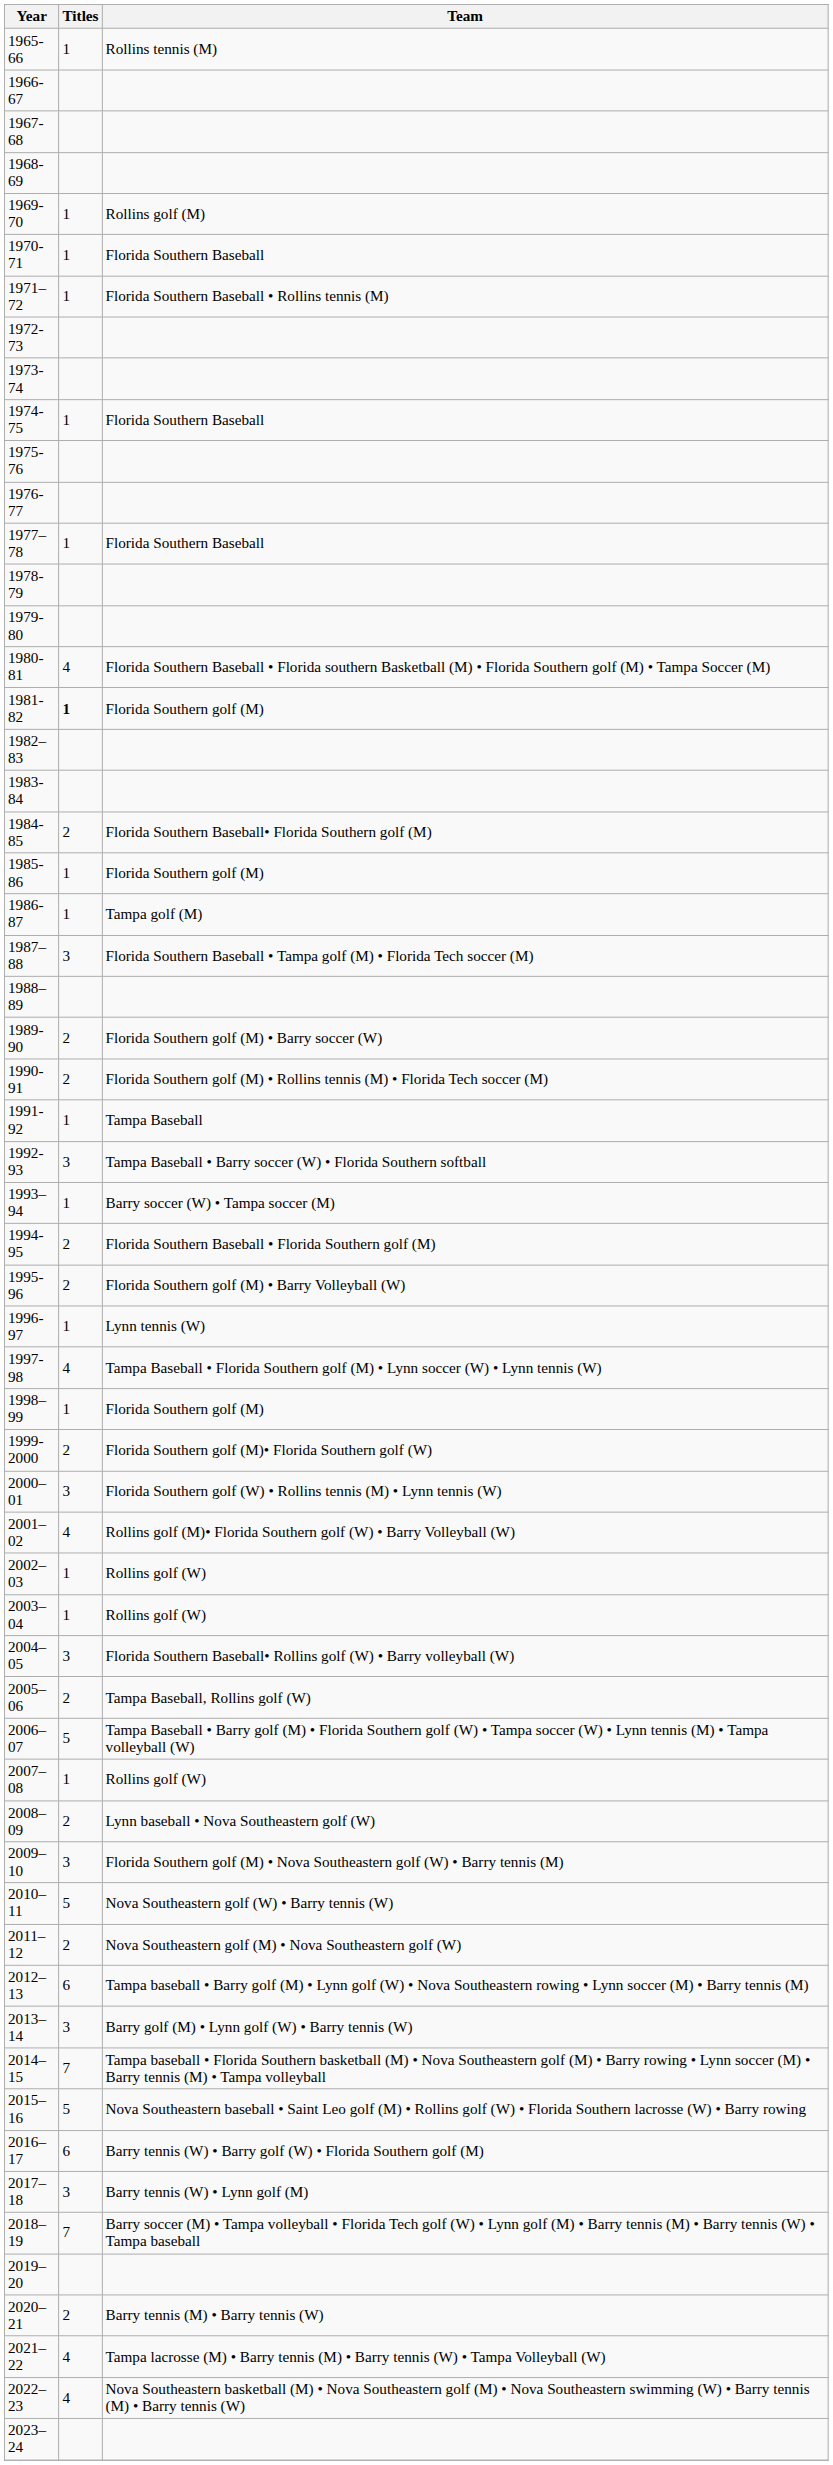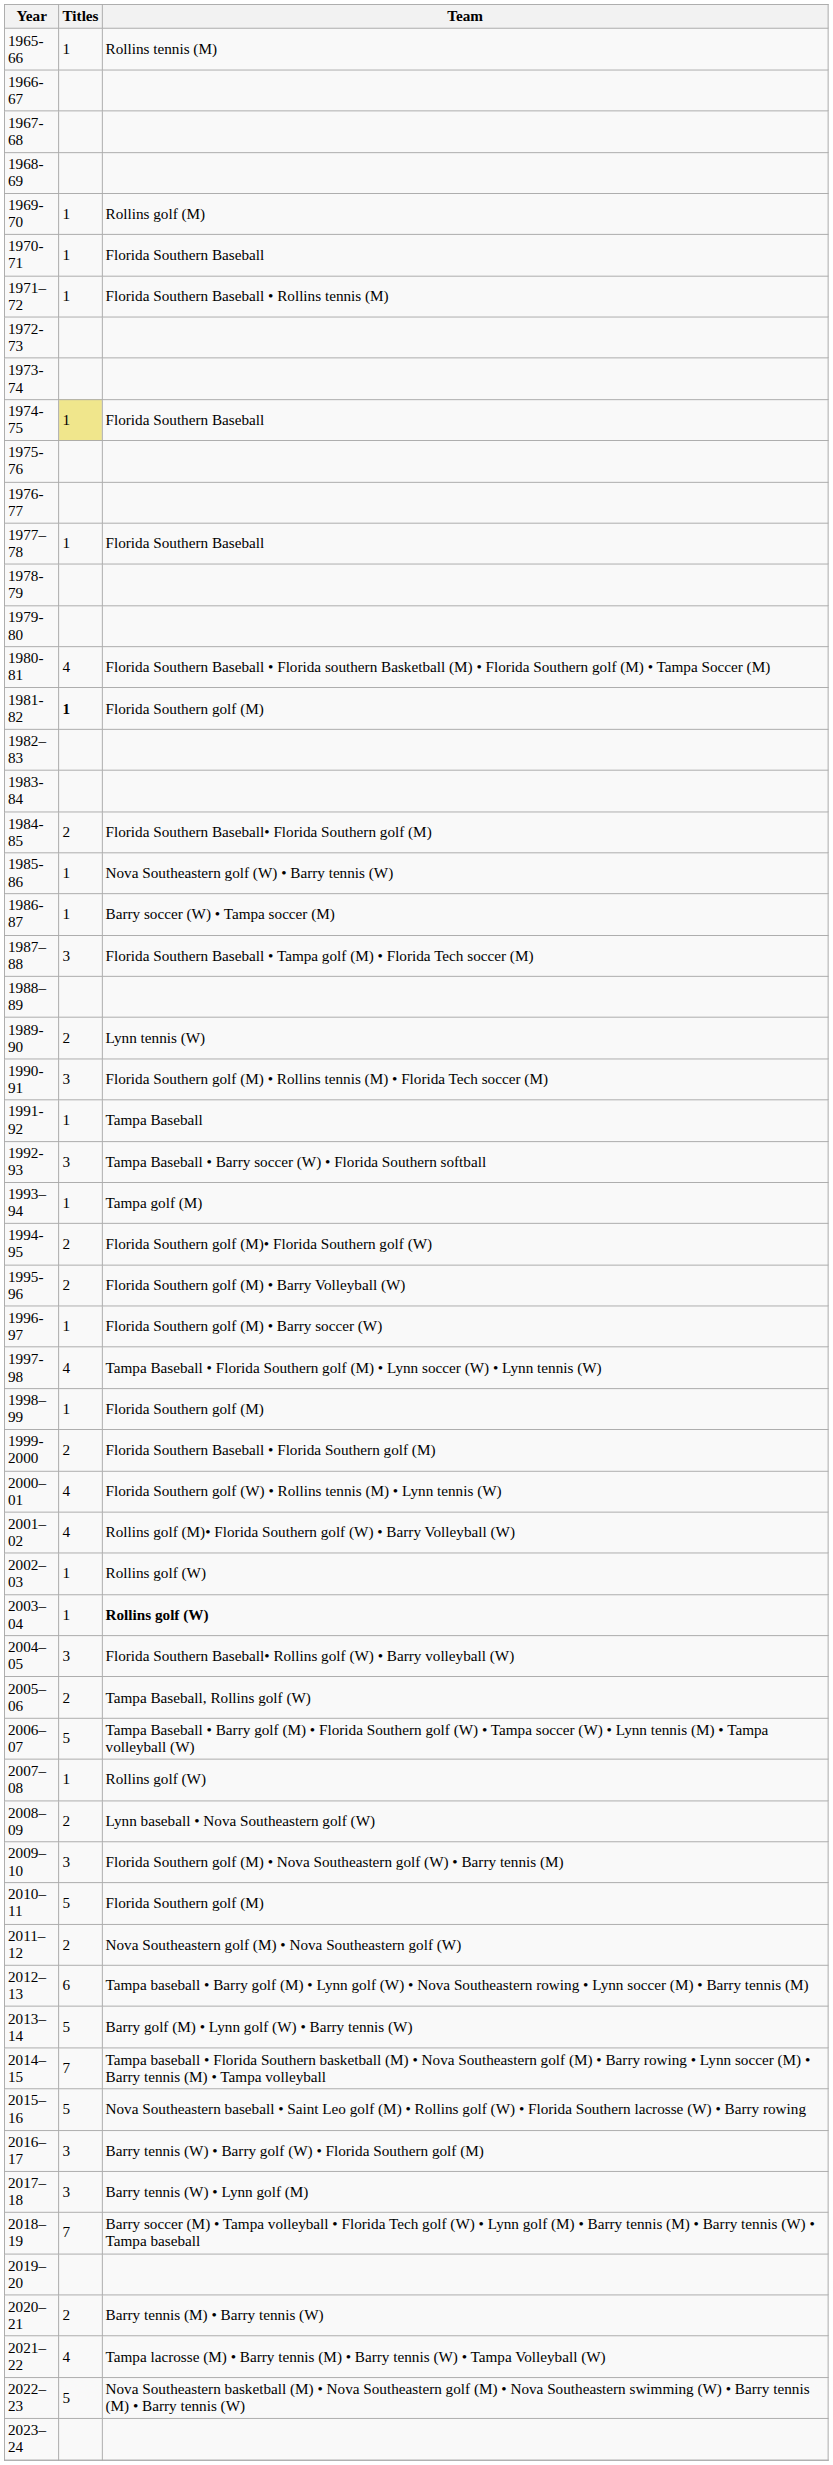1974-75 | Titles: no background -> khaki background
1985-86 | Team: Florida Southern golf (M) -> Nova Southeastern golf (W) • Barry tennis (W)
1986-87 | Team: Tampa golf (M) -> Barry soccer (W) • Tampa soccer (M)
1989-90 | Team: Florida Southern golf (M) • Barry soccer (W) -> Lynn tennis (W)
1990-91 | Titles: 2 -> 3
1993–94 | Team: Barry soccer (W) • Tampa soccer (M) -> Tampa golf (M)
1994-95 | Team: Florida Southern Baseball • Florida Southern golf (M) -> Florida Southern golf (M)• Florida Southern golf (W)
1996-97 | Team: Lynn tennis (W) -> Florida Southern golf (M) • Barry soccer (W)
1999-2000 | Team: Florida Southern golf (M)• Florida Southern golf (W) -> Florida Southern Baseball • Florida Southern golf (M)
2000–01 | Titles: 3 -> 4
2003–04 | Team: normal -> bold
2010–11 | Team: Nova Southeastern golf (W) • Barry tennis (W) -> Florida Southern golf (M)
2013–14 | Titles: 3 -> 5
2016–17 | Titles: 6 -> 3
2022–23 | Titles: 4 -> 5
